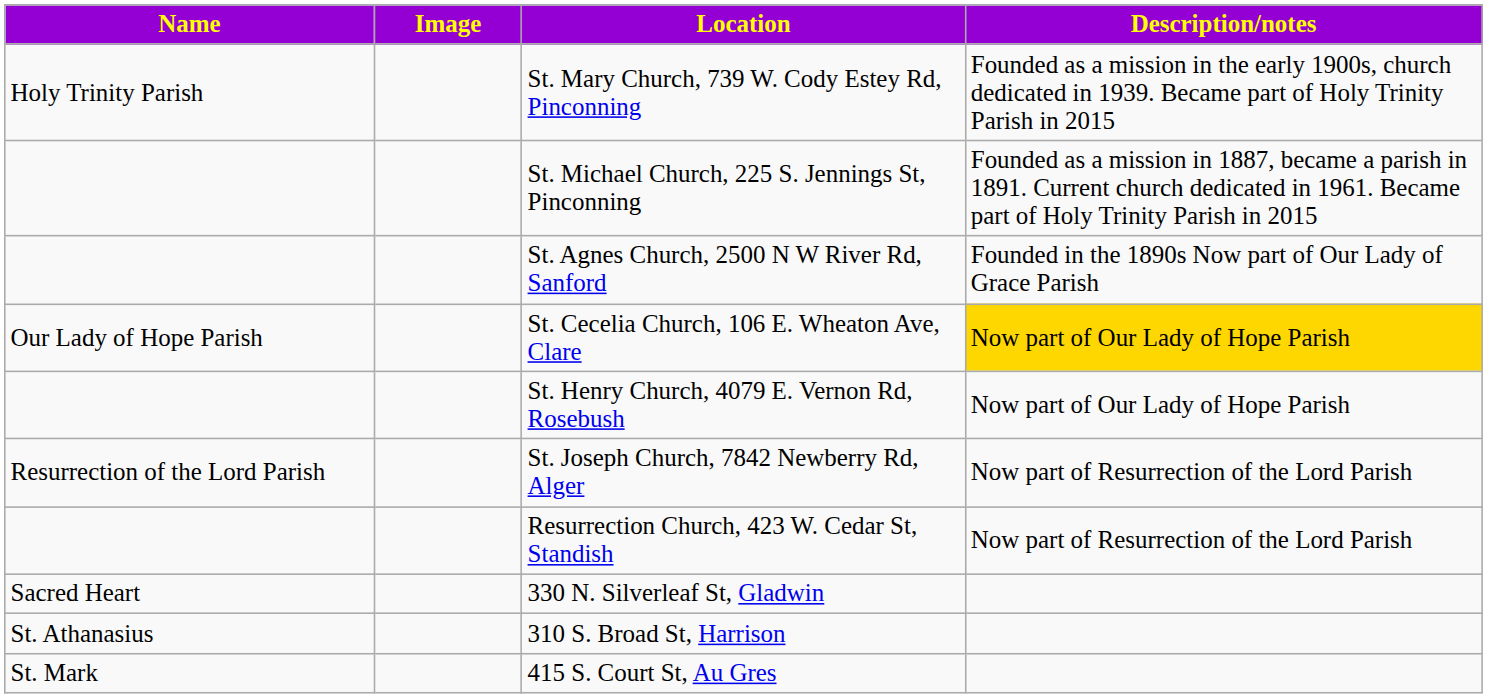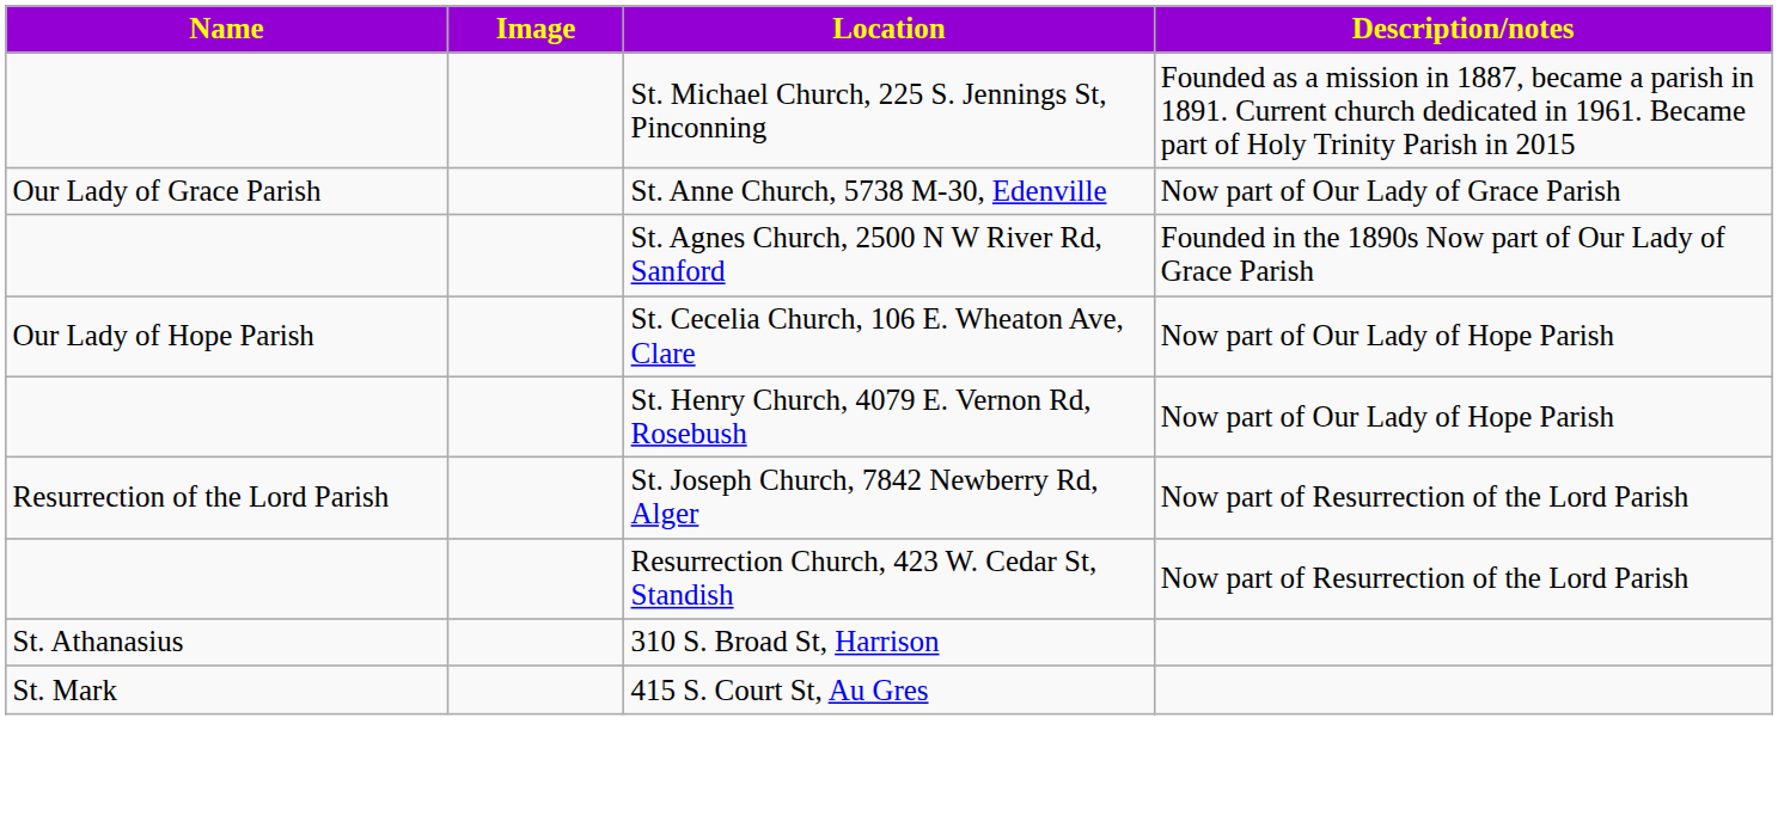- row: Holy Trinity Parish | St. Mary Church, 739 W. Cody Estey Rd, Pinconning | Founded as a mission in the early 1900s, church dedicated in 1939. Became part of Holy Trinity Parish in 2015
+ row: Our Lady of Grace Parish | St. Anne Church, 5738 M-30, Edenville | Now part of Our Lady of Grace Parish
St. Cecelia Church, 106 E. Wheaton Ave, Clare | Description/notes: gold background -> no background
- row: Sacred Heart | 330 N. Silverleaf St, Gladwin
